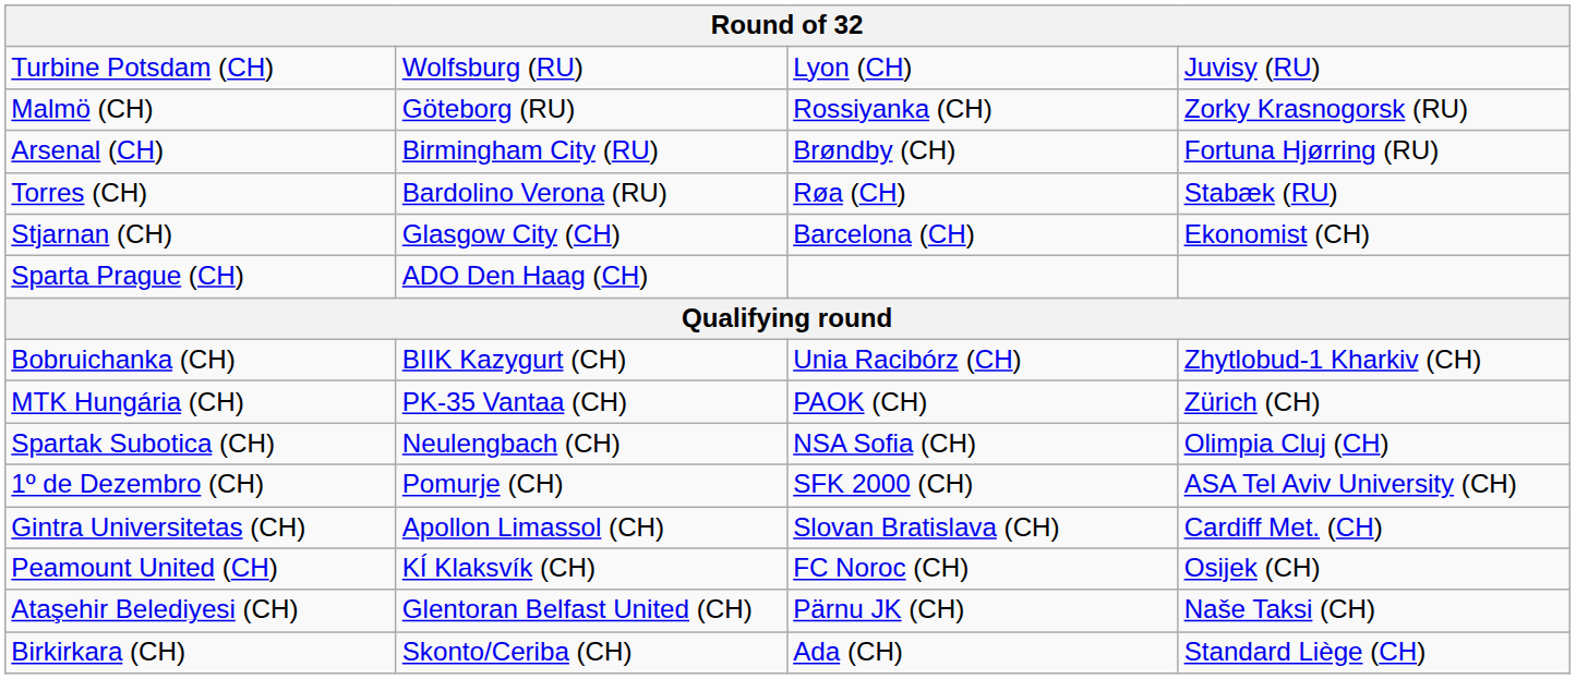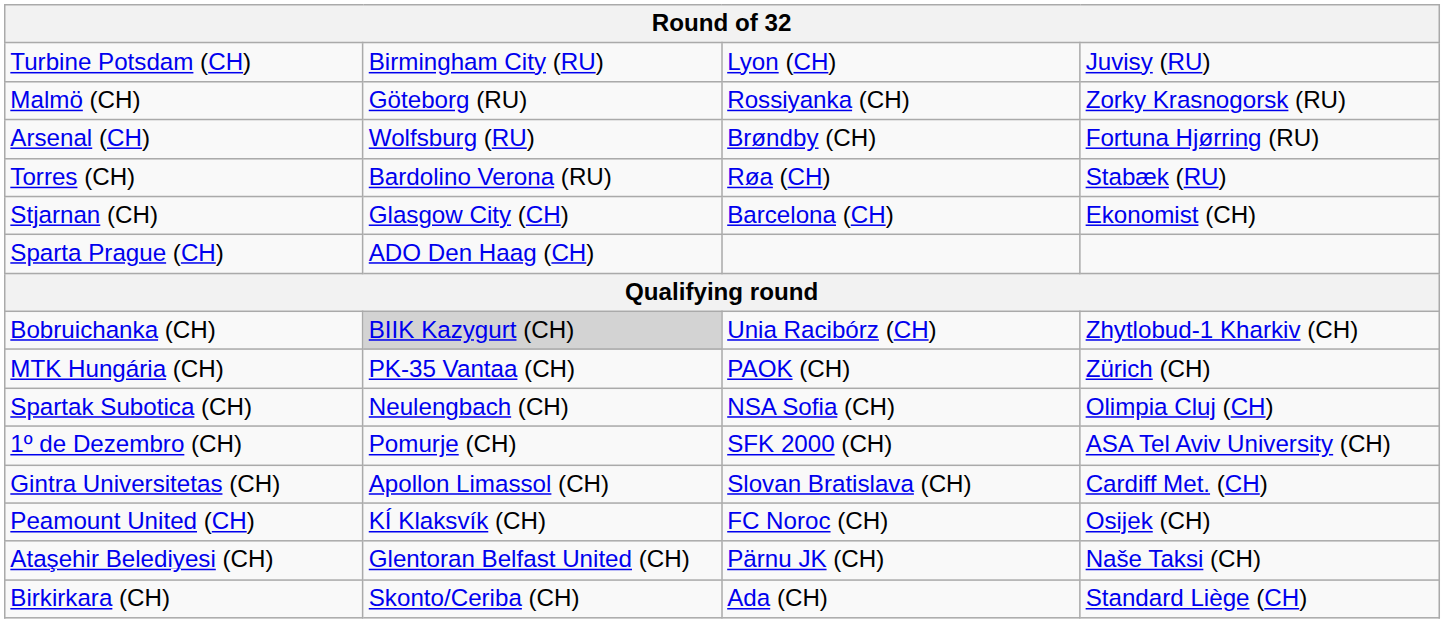Turbine Potsdam (CH) | column 2: Wolfsburg (RU) -> Birmingham City (RU)
Arsenal (CH) | column 2: Birmingham City (RU) -> Wolfsburg (RU)
Bobruichanka (CH) | column 2: no background -> lightgrey background
